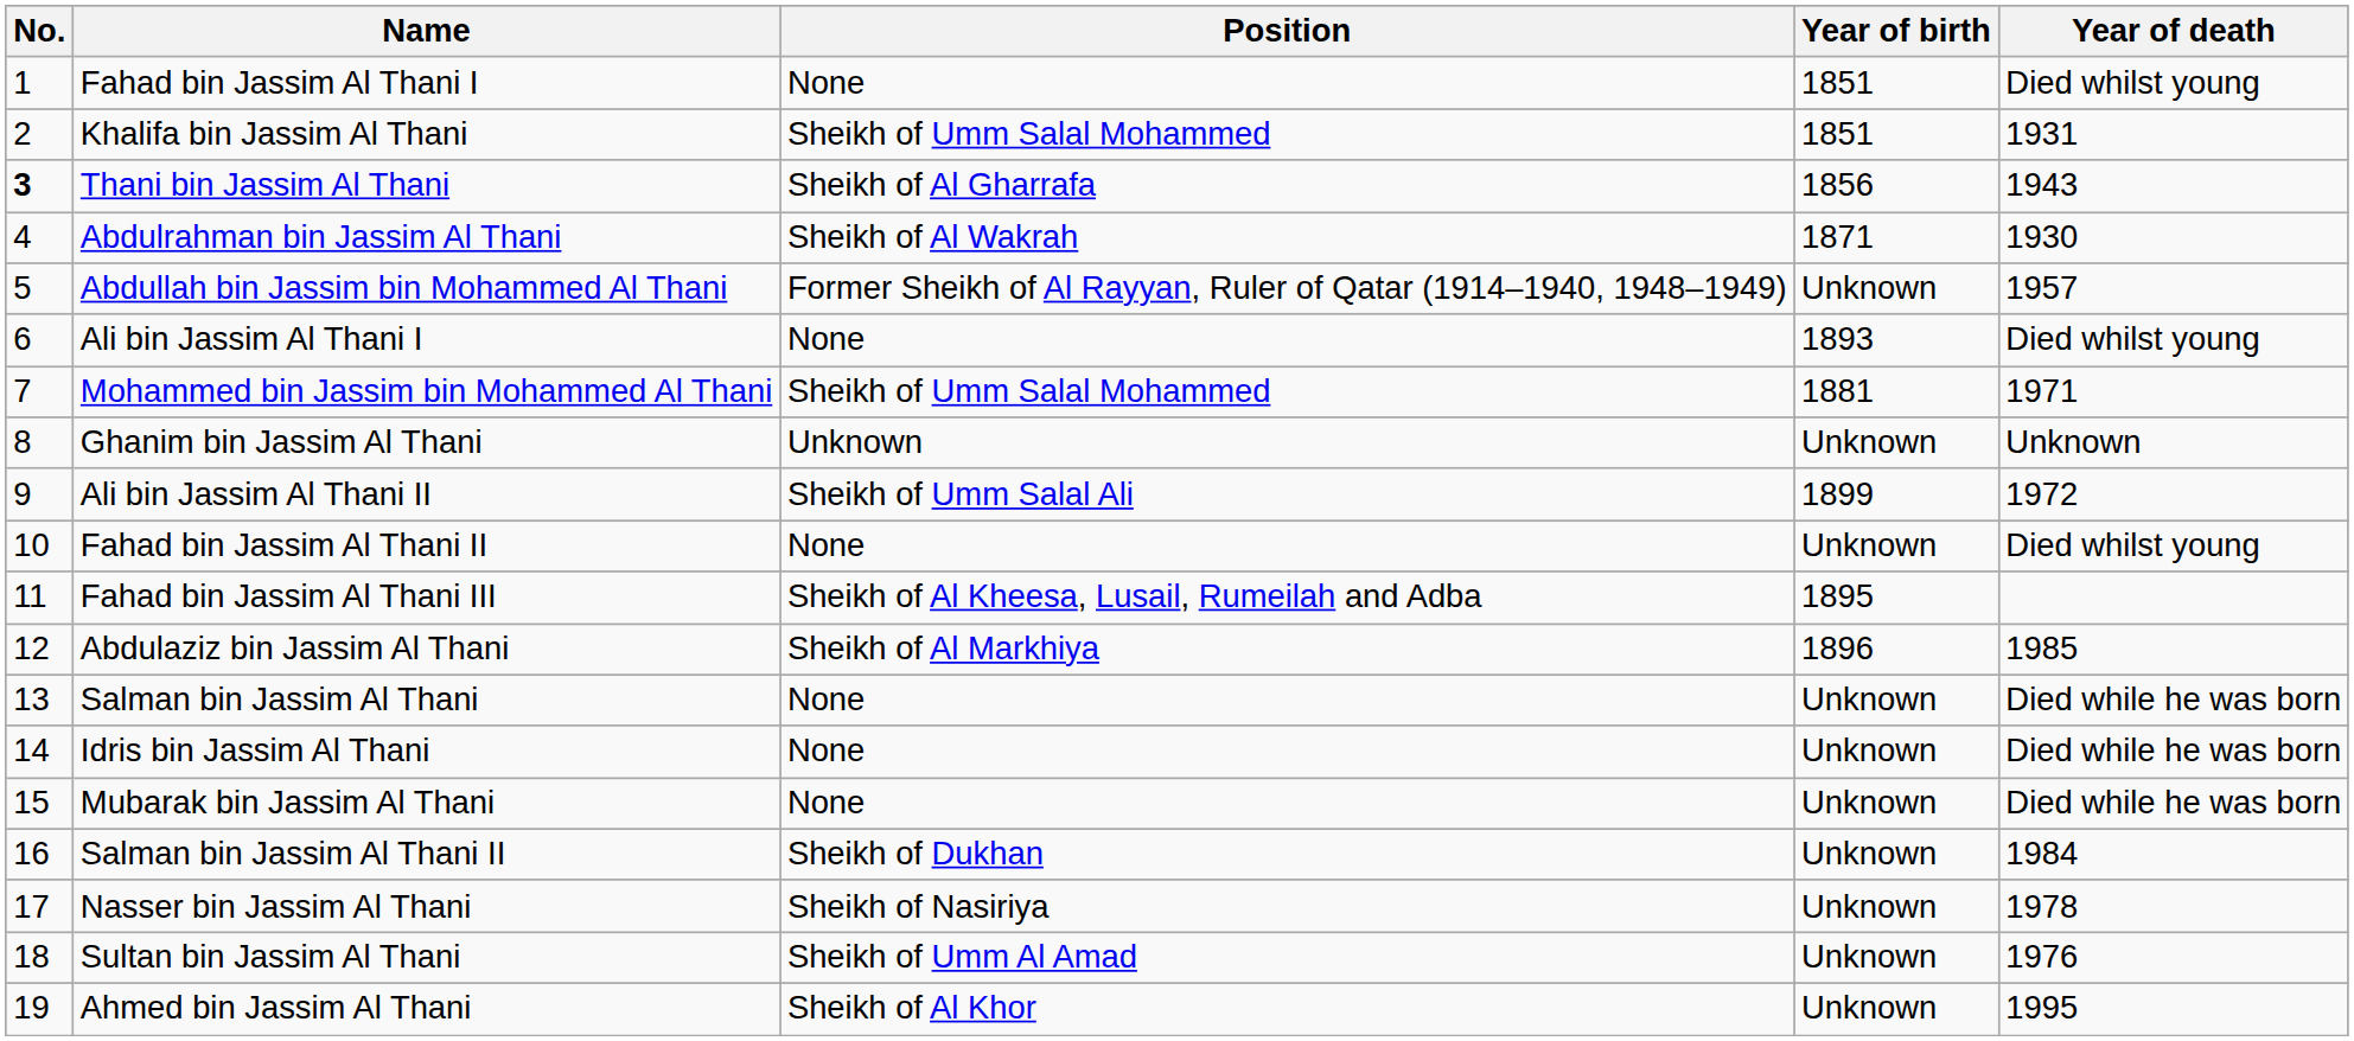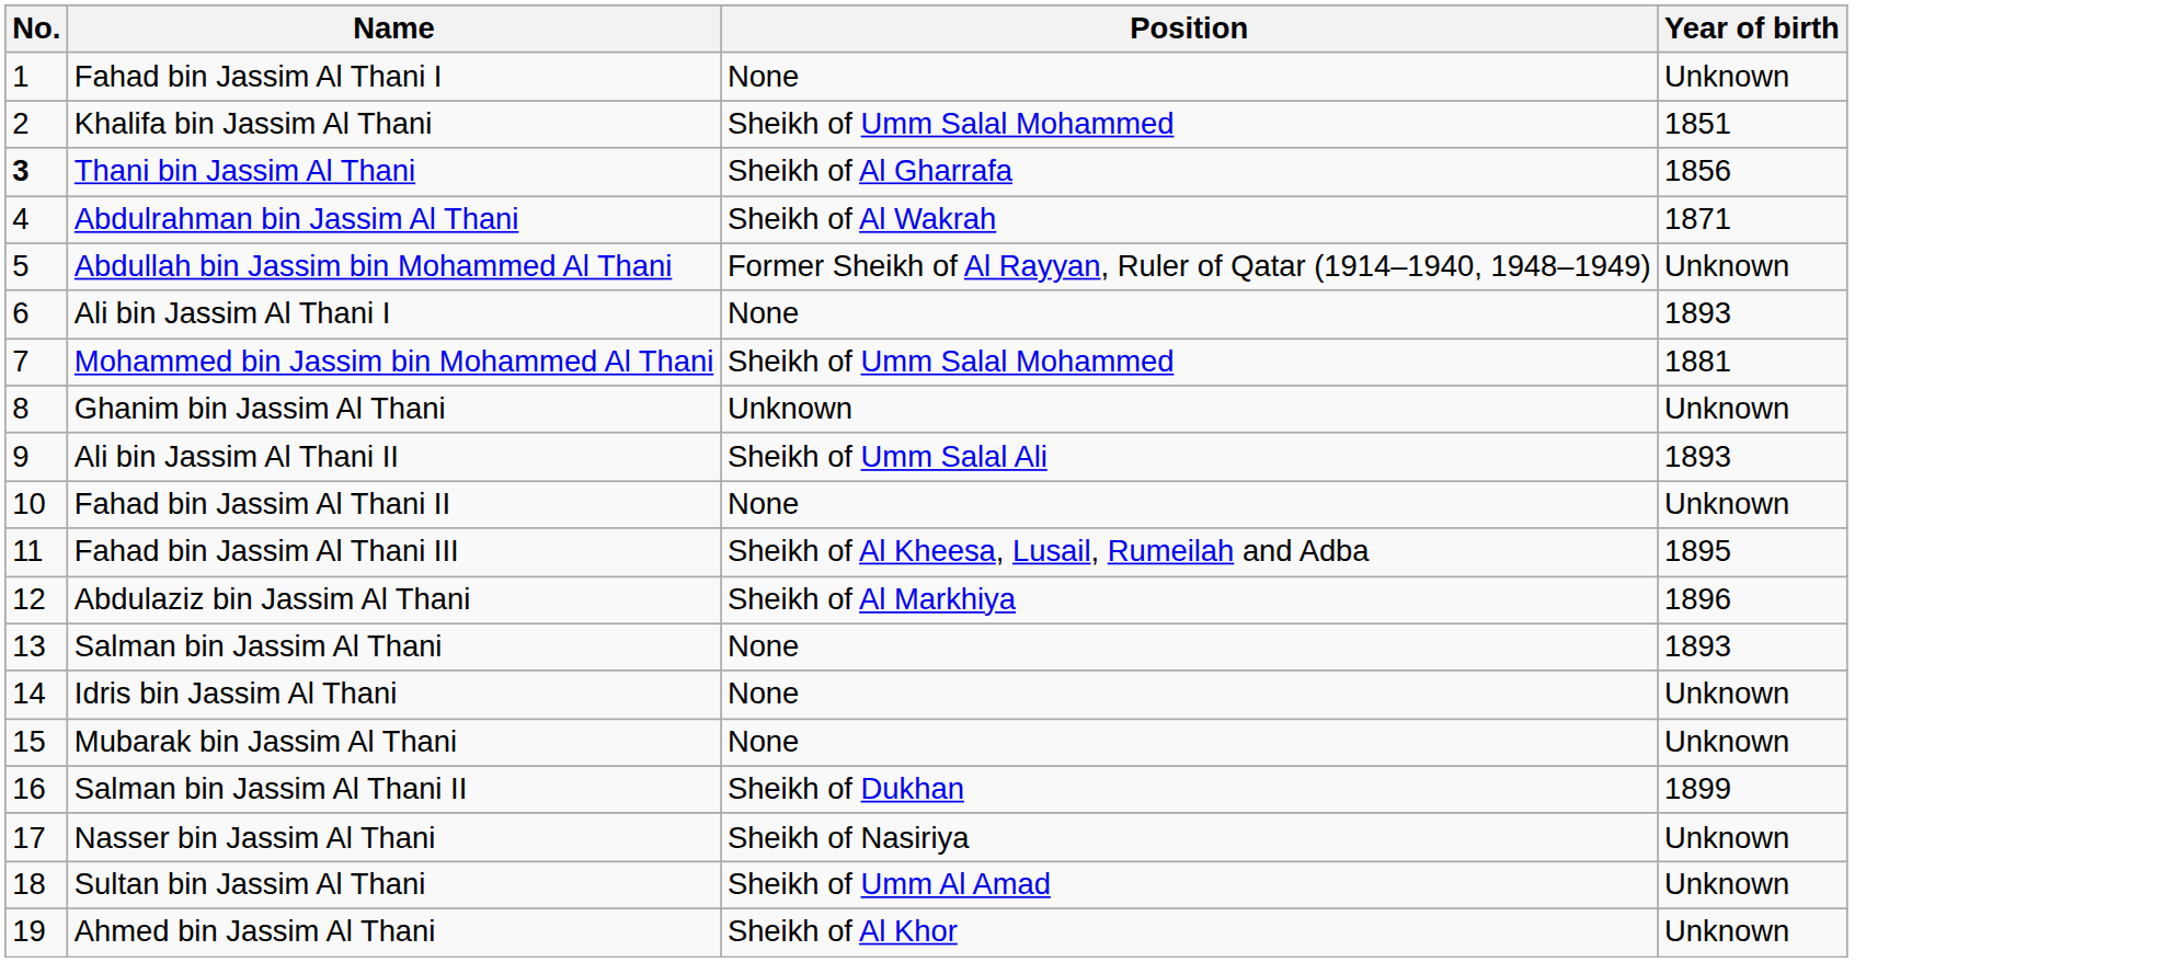- column: Year of death | Died whilst young | 1931 | 1943 | 1930 | 1957 | Died whilst young | 1971 | Unknown | 1972 | Died whilst young | 1985 | Died while he was born | Died while he was born | Died while he was born | 1984 | 1978 | 1976 | 1995
Fahad bin Jassim Al Thani I | Year of birth: 1851 -> Unknown
Ali bin Jassim Al Thani II | Year of birth: 1899 -> 1893
Salman bin Jassim Al Thani | Year of birth: Unknown -> 1893
Salman bin Jassim Al Thani II | Year of birth: Unknown -> 1899
